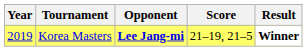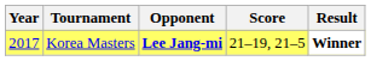Korea Masters | Year: 2019 -> 2017
